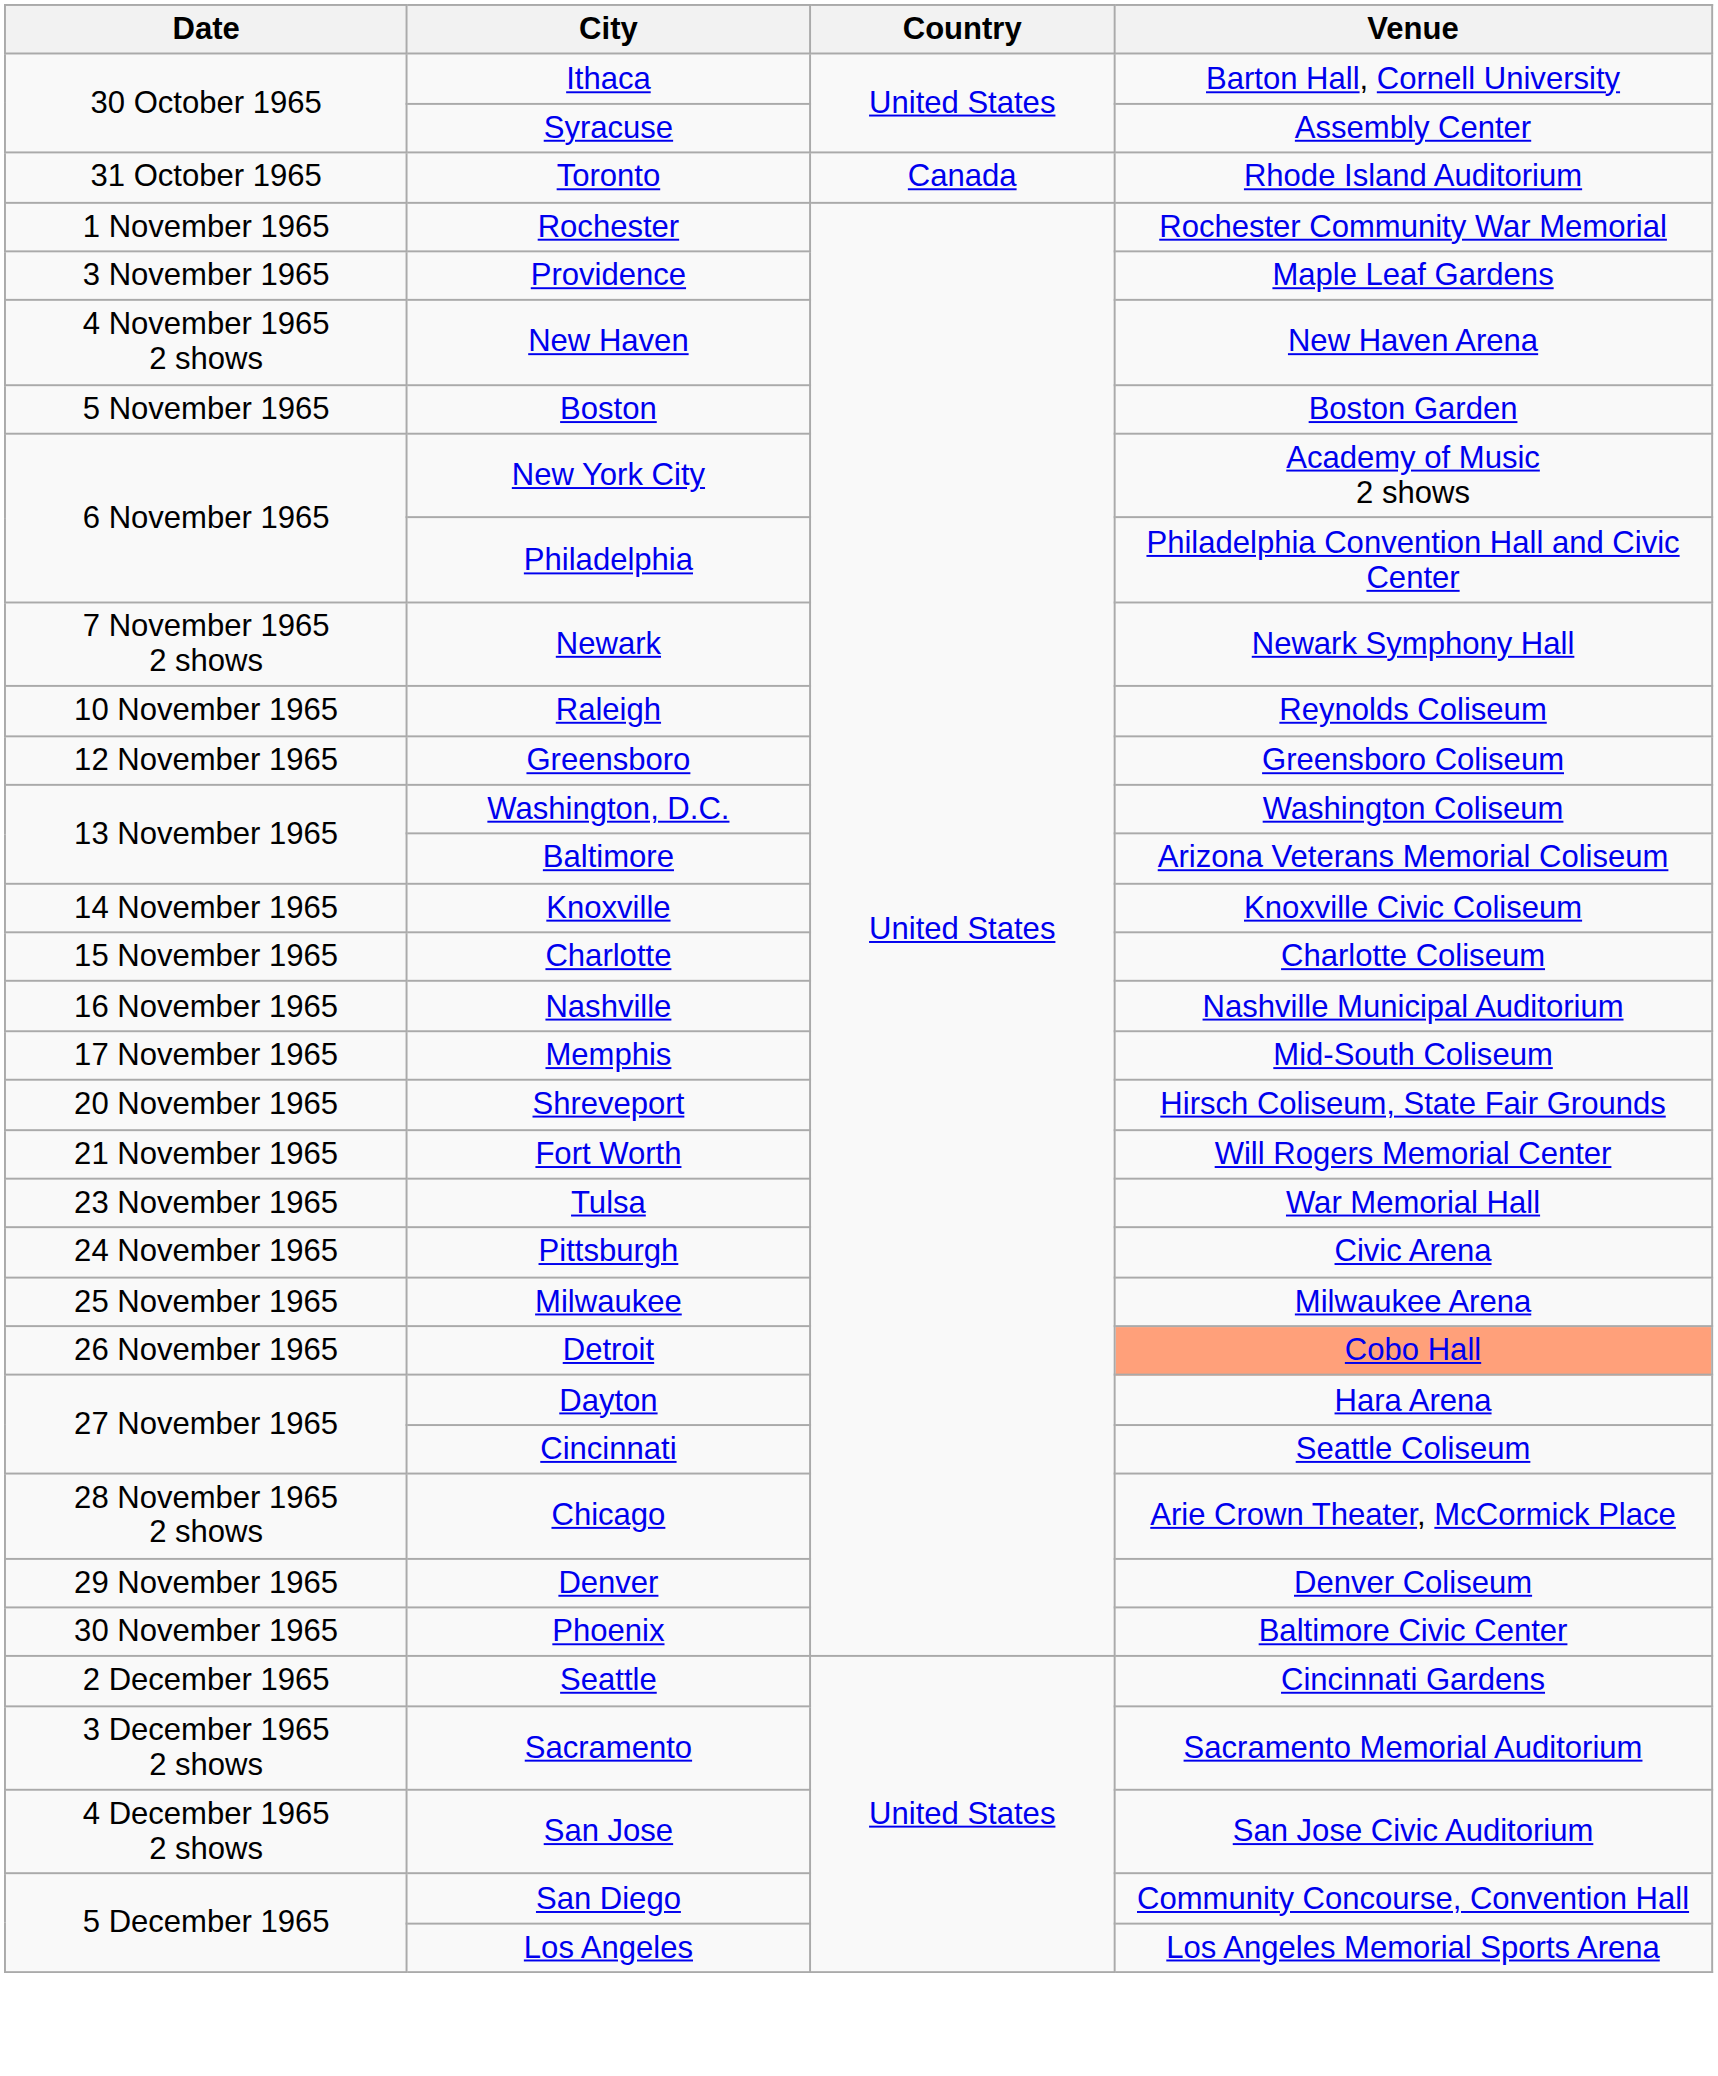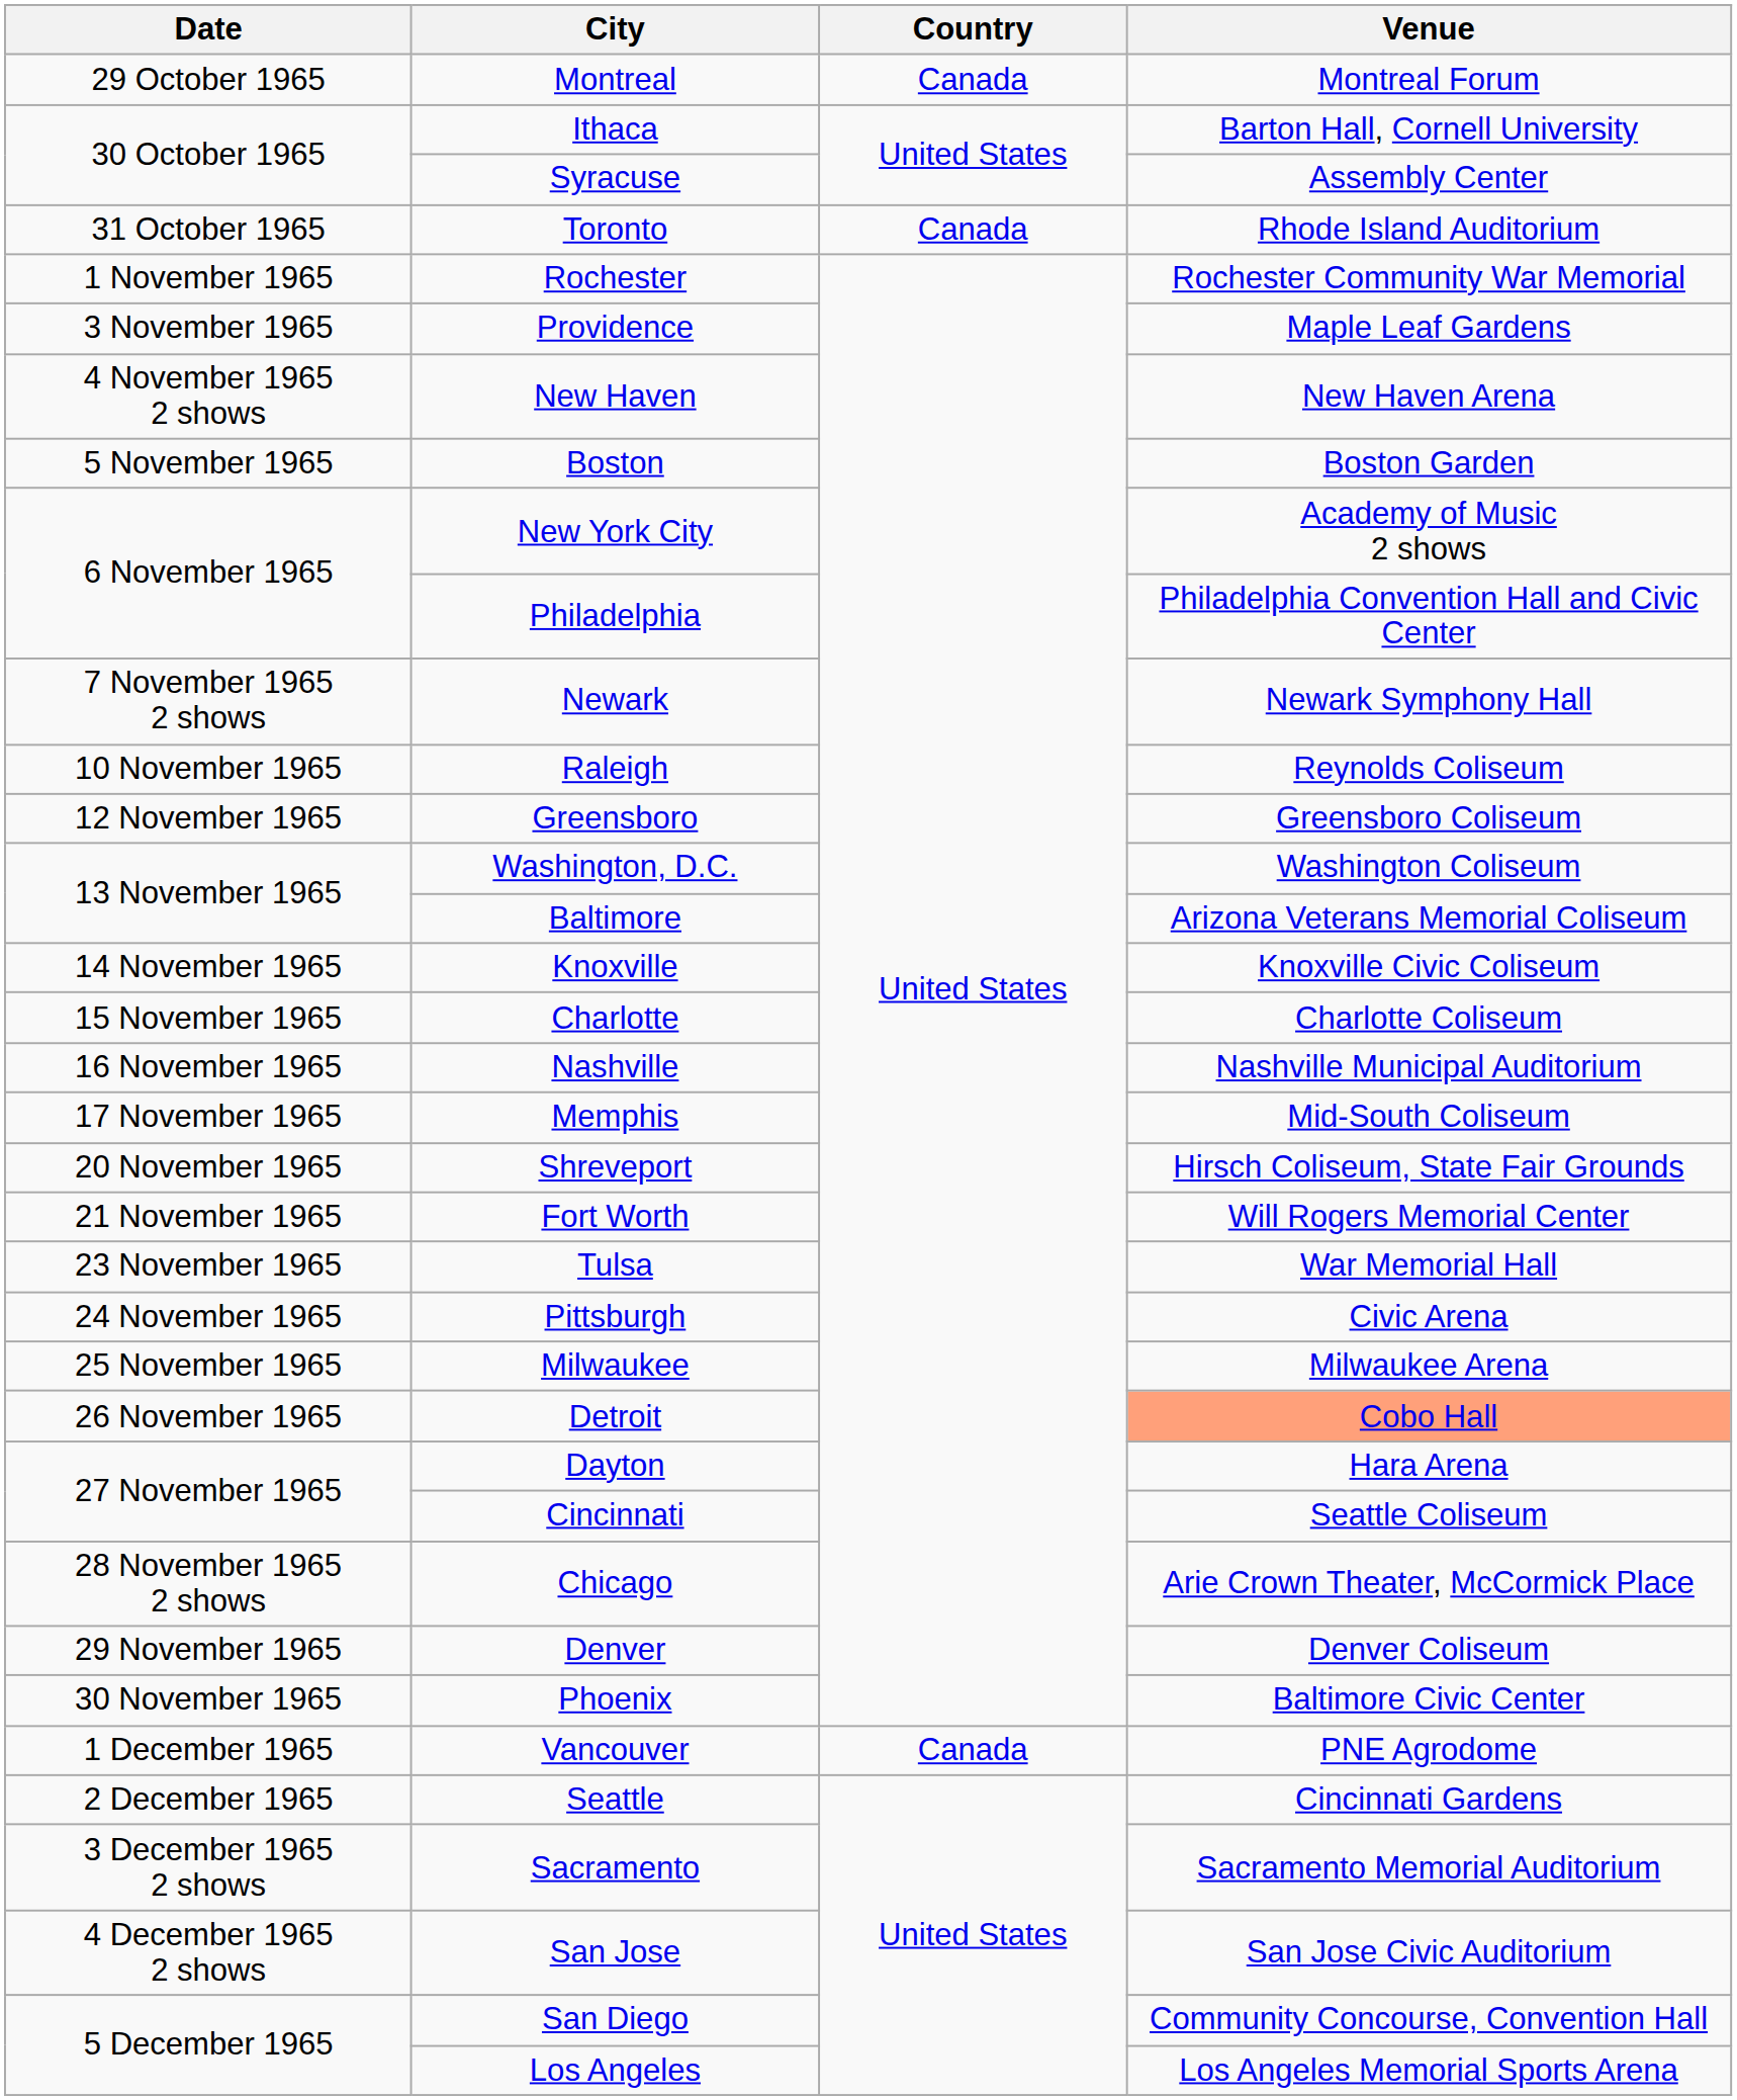+ row: 29 October 1965 | Montreal | Canada | Montreal Forum
+ row: 1 December 1965 | Vancouver | Canada | PNE Agrodome
